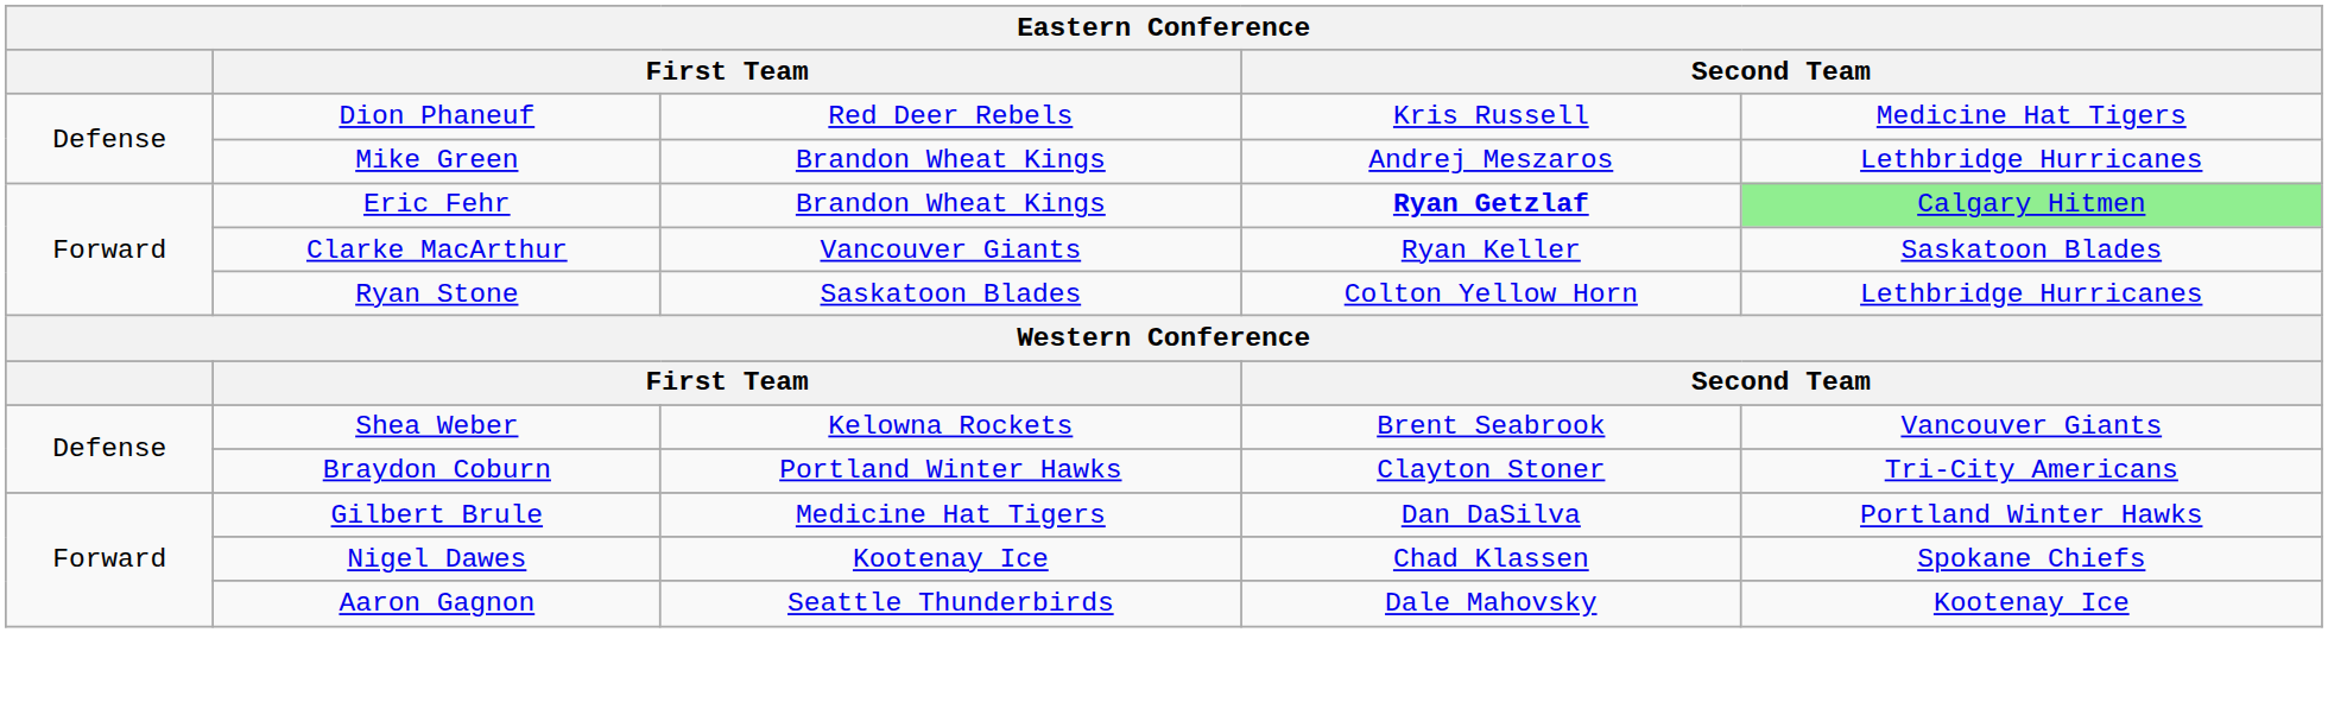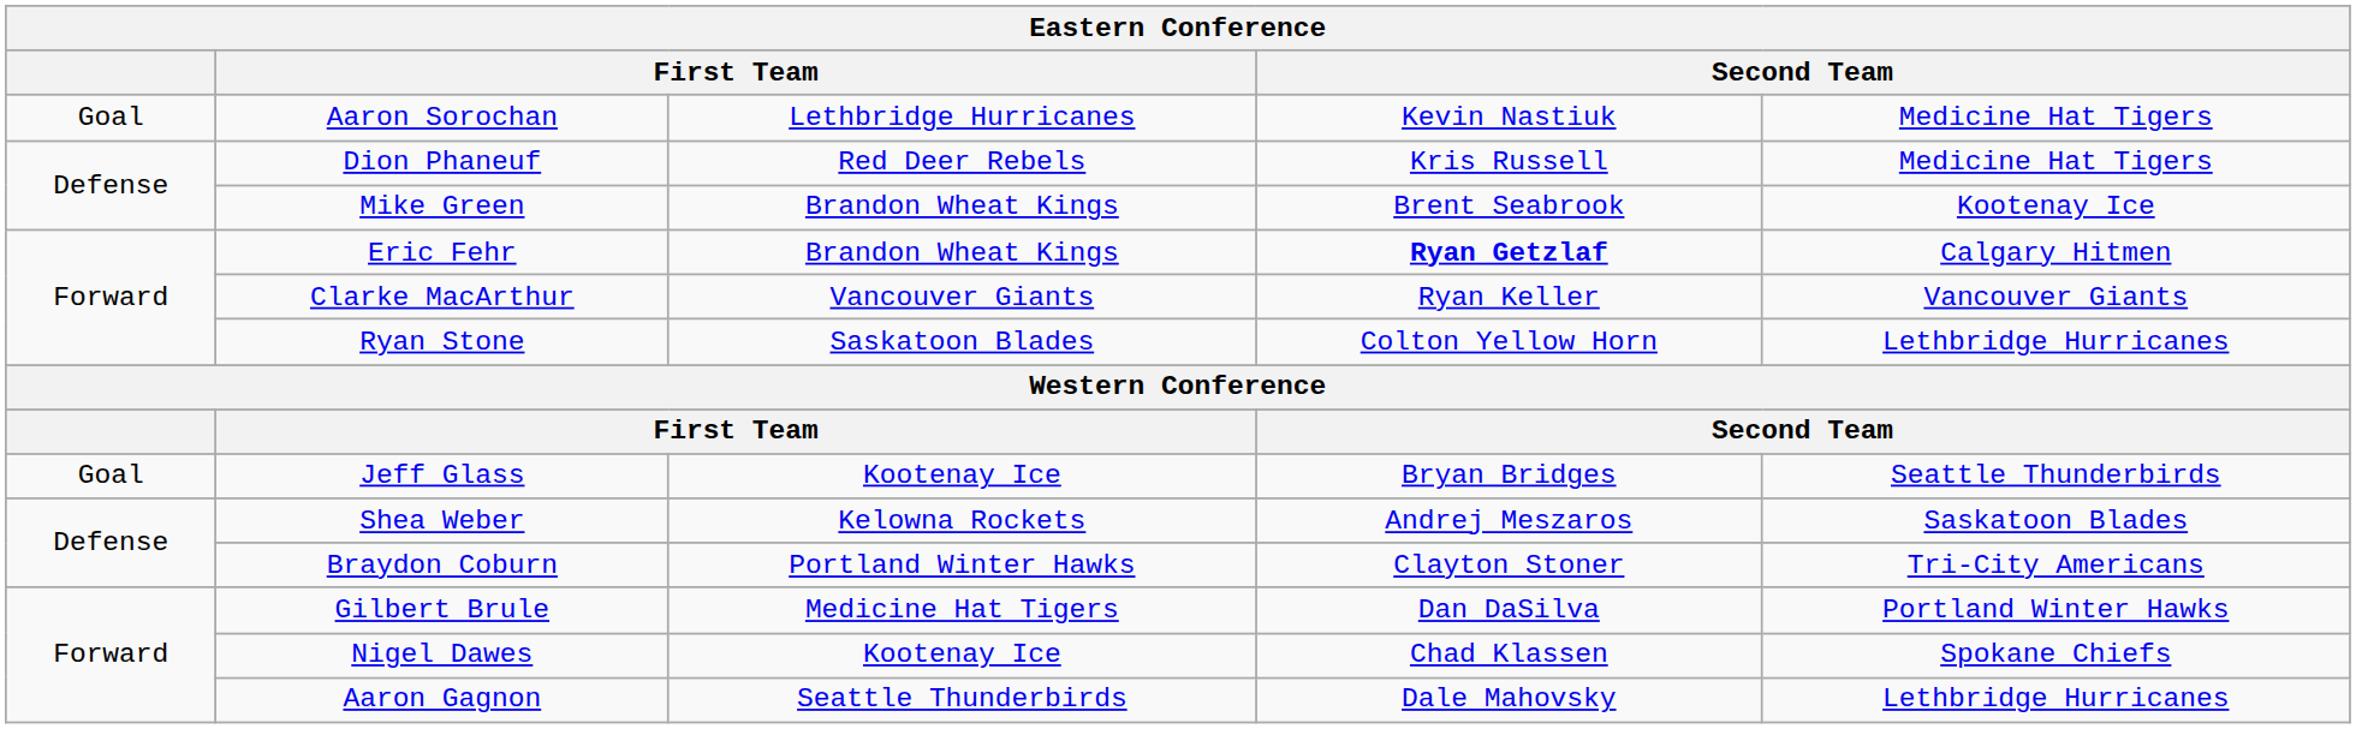+ row: Goal | Aaron Sorochan | Lethbridge Hurricanes | Kevin Nastiuk | Medicine Hat Tigers
Mike Green | column 4: Andrej Meszaros -> Brent Seabrook
Mike Green | column 5: Lethbridge Hurricanes -> Kootenay Ice
Eric Fehr | column 5: lightgreen background -> no background
Clarke MacArthur | column 5: Saskatoon Blades -> Vancouver Giants
+ row: Goal | Jeff Glass | Kootenay Ice | Bryan Bridges | Seattle Thunderbirds
Shea Weber | column 4: Brent Seabrook -> Andrej Meszaros
Shea Weber | column 5: Vancouver Giants -> Saskatoon Blades
Aaron Gagnon | column 5: Kootenay Ice -> Lethbridge Hurricanes
